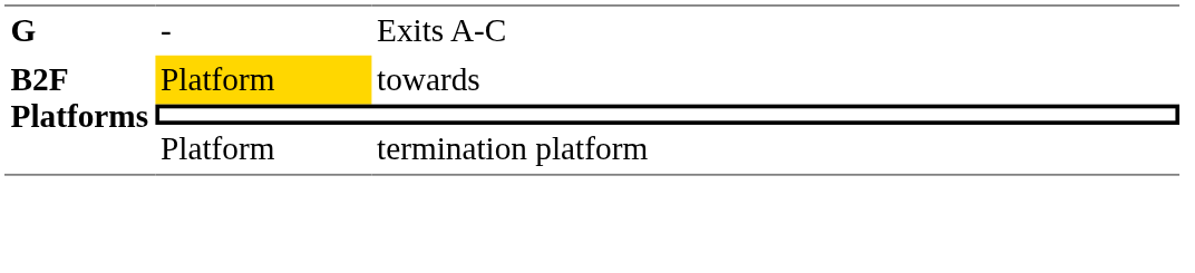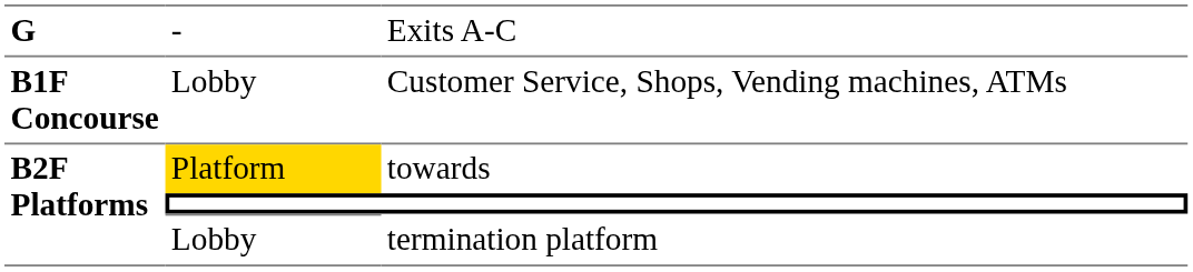+ row: B1F Concourse | Lobby | Customer Service, Shops, Vending machines, ATMs
termination platform | column 2: Platform -> Lobby
